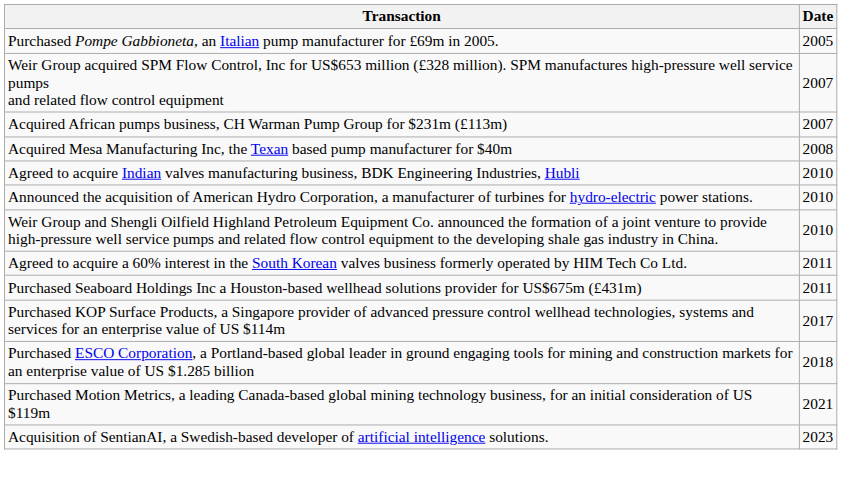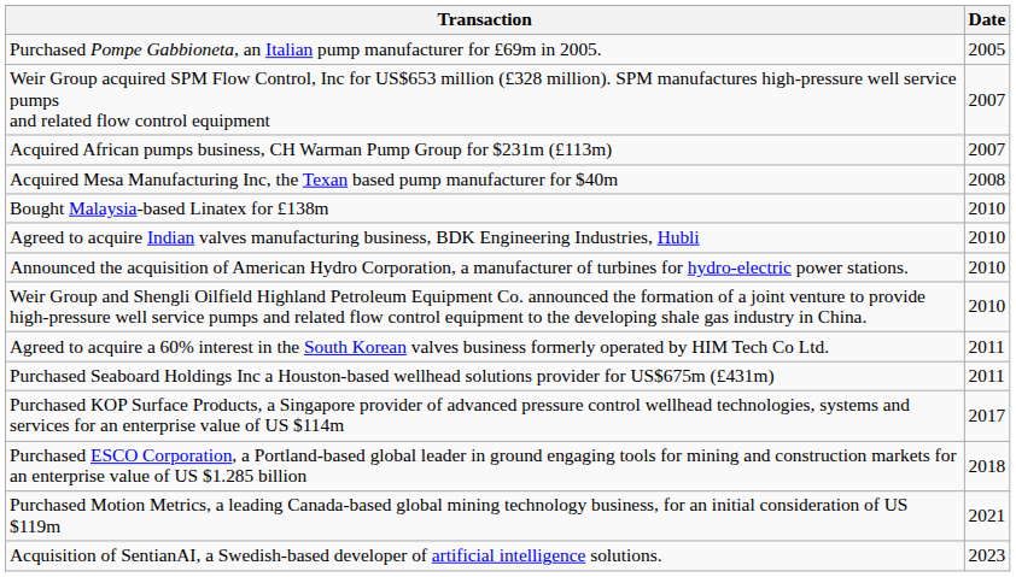+ row: Bought Malaysia-based Linatex for £138m | 2010
